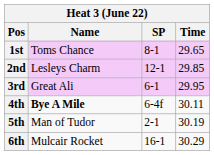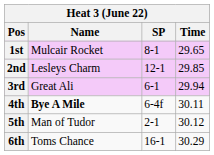1st | Name: Toms Chance -> Mulcair Rocket
3rd | Time: 29.95 -> 29.94
5th | Time: 30.19 -> 30.12
6th | Name: Mulcair Rocket -> Toms Chance
